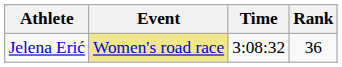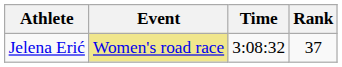Jelena Erić | Rank: 36 -> 37
